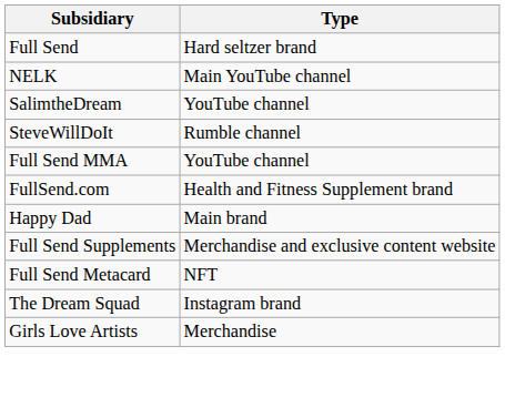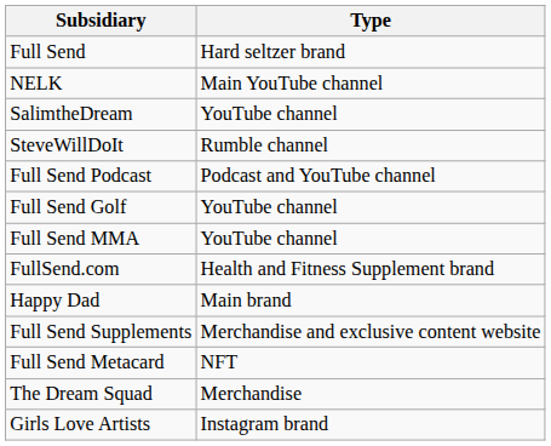+ row: Full Send Podcast | Podcast and YouTube channel
+ row: Full Send Golf | YouTube channel
The Dream Squad | Type: Instagram brand -> Merchandise
Girls Love Artists | Type: Merchandise -> Instagram brand
